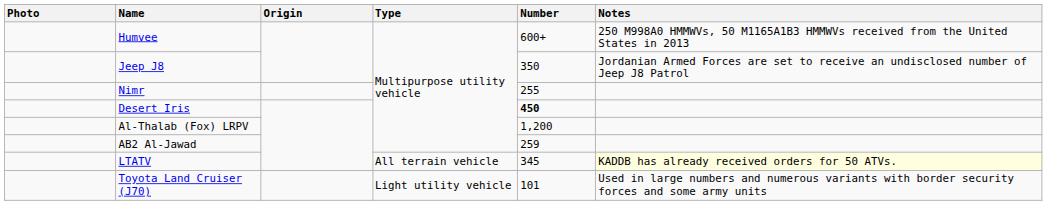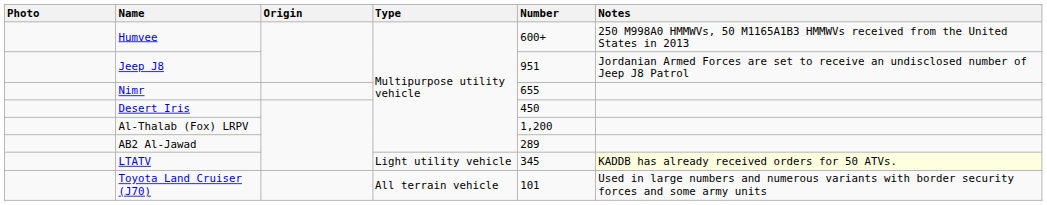Jeep J8 | Number: 350 -> 951
Nimr | Number: 255 -> 655
Desert Iris | Number: bold -> normal
AB2 Al-Jawad | Number: 259 -> 289
LTATV | Type: All terrain vehicle -> Light utility vehicle
Toyota Land Cruiser (J70) | Type: Light utility vehicle -> All terrain vehicle
